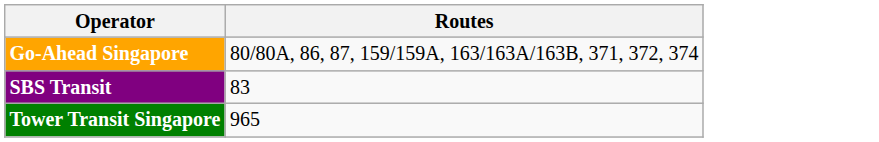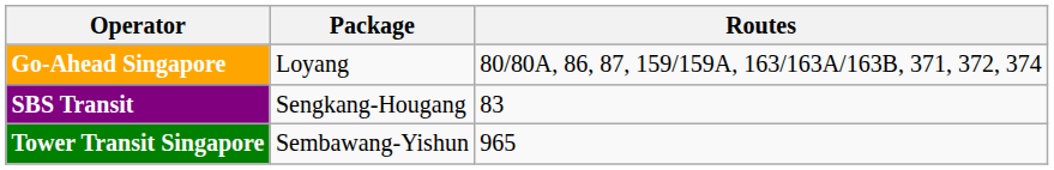+ column: Package | Loyang | Sengkang-Hougang | Sembawang-Yishun
